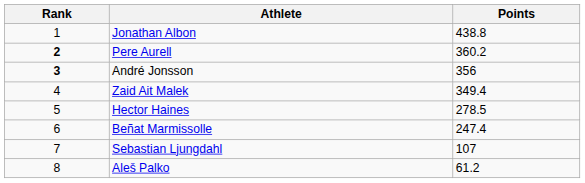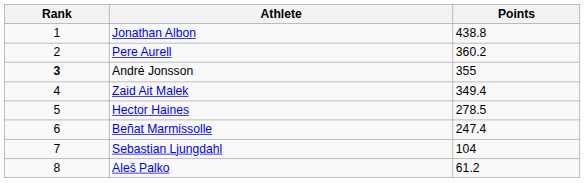Pere Aurell | Rank: bold -> normal
André Jonsson | Points: 356 -> 355
Sebastian Ljungdahl | Points: 107 -> 104
